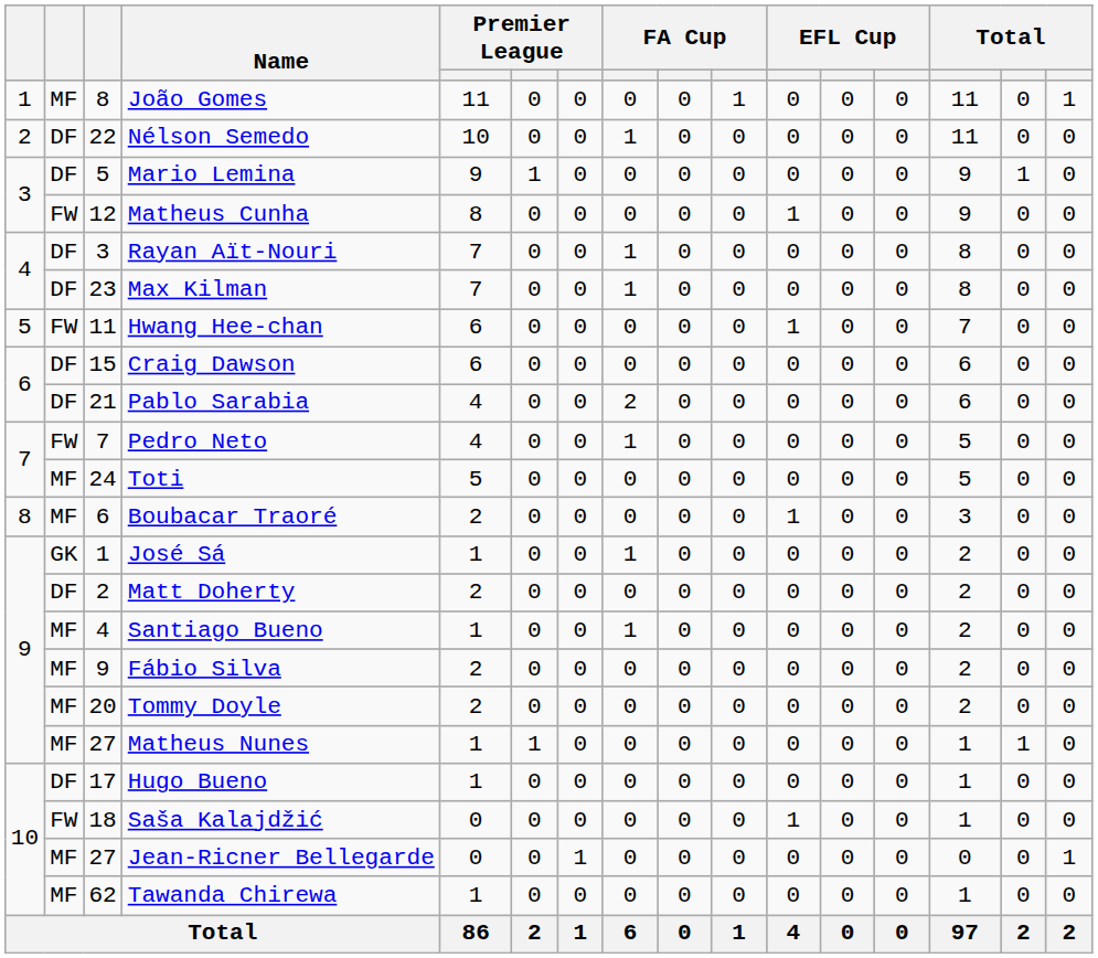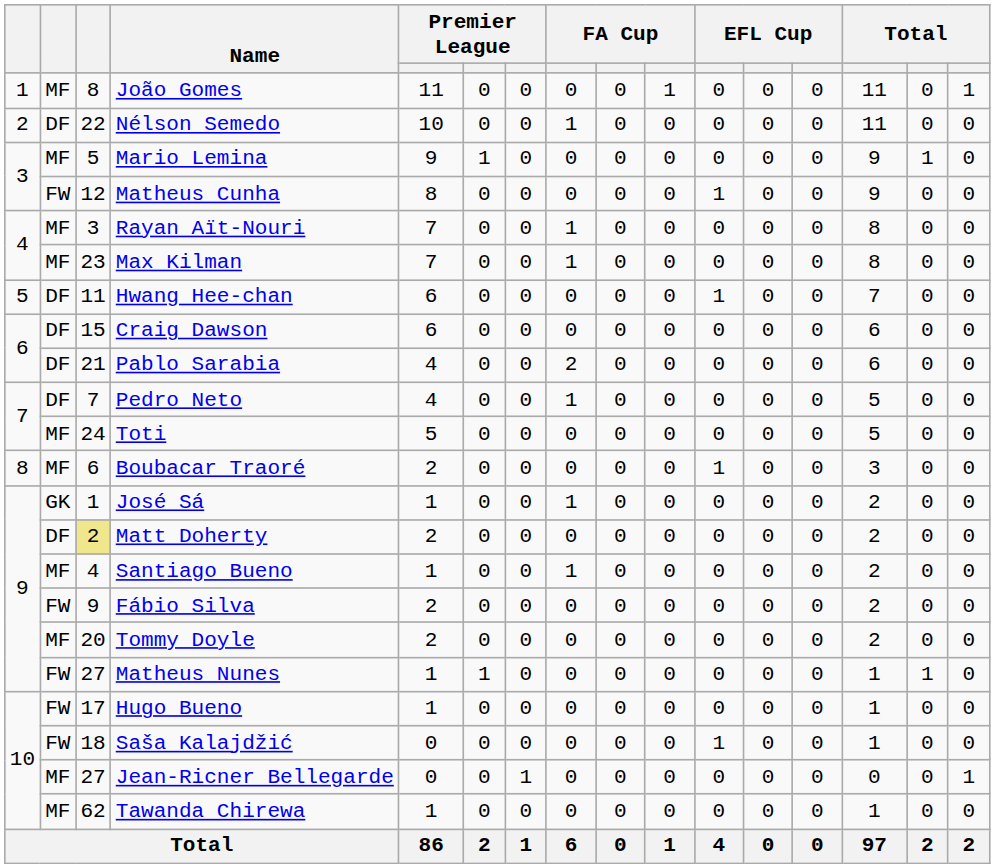Mario Lemina | column 2: DF -> MF
Rayan Aït-Nouri | column 2: DF -> MF
Max Kilman | column 2: DF -> MF
Hwang Hee-chan | column 2: FW -> DF
Pedro Neto | column 2: FW -> DF
Matt Doherty | column 3: no background -> khaki background
Fábio Silva | column 2: MF -> FW
Matheus Nunes | column 2: MF -> FW
Hugo Bueno | column 2: DF -> FW
